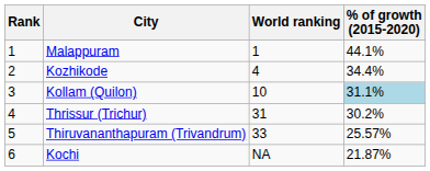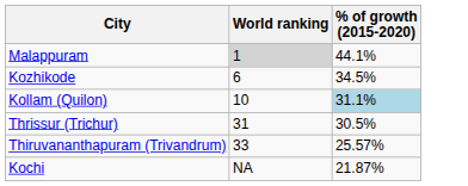- column: Rank | 1 | 2 | 3 | 4 | 5 | 6
Malappuram | World ranking: no background -> lightgrey background
Kozhikode | World ranking: 4 -> 6
Kozhikode | % of growth (2015-2020): 34.4% -> 34.5%
Thrissur (Trichur) | % of growth (2015-2020): 30.2% -> 30.5%
